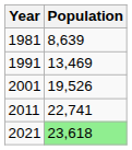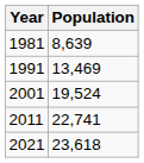2001 | Population: 19,526 -> 19,524
2021 | Population: lightgreen background -> no background
